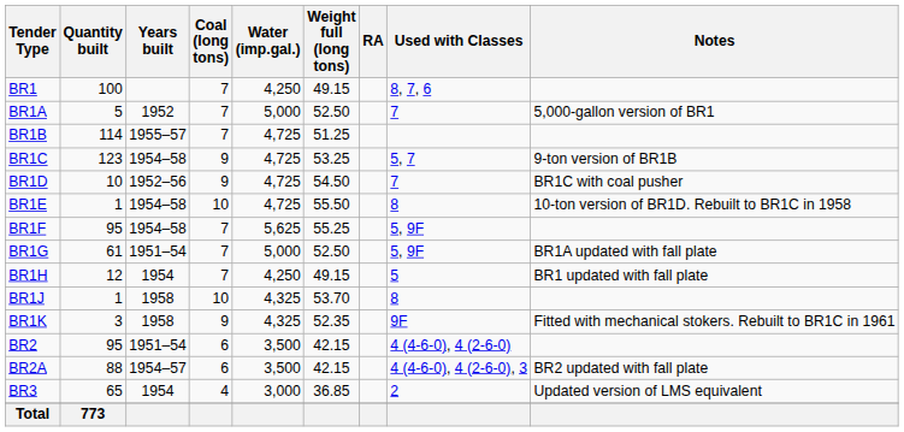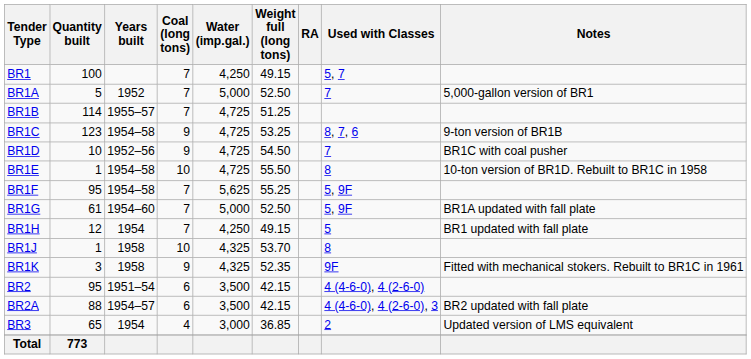BR1 | Used with Classes: 8, 7, 6 -> 5, 7
BR1C | Used with Classes: 5, 7 -> 8, 7, 6
BR1G | Years built: 1951–54 -> 1954–60
